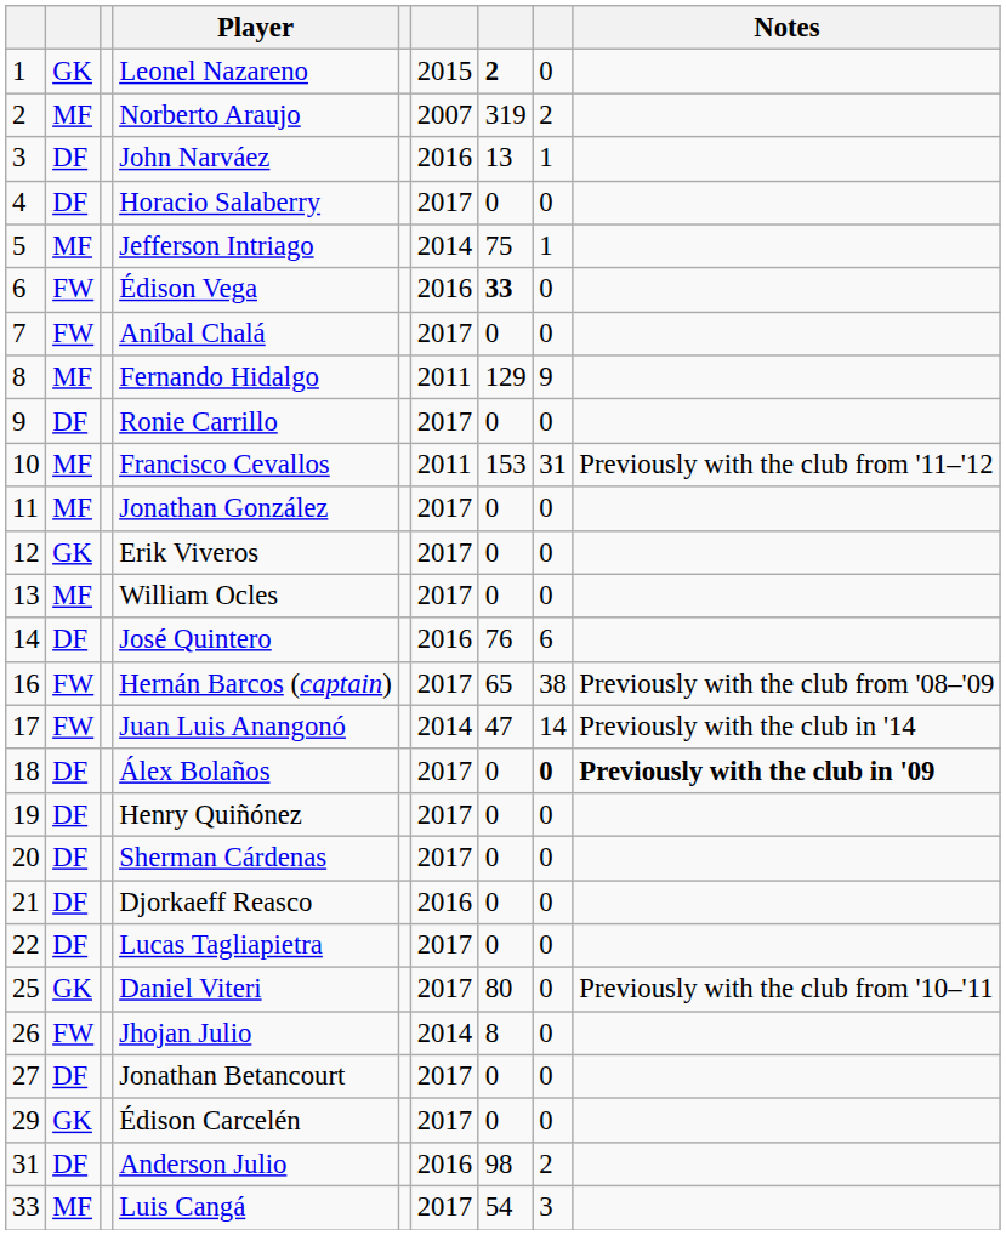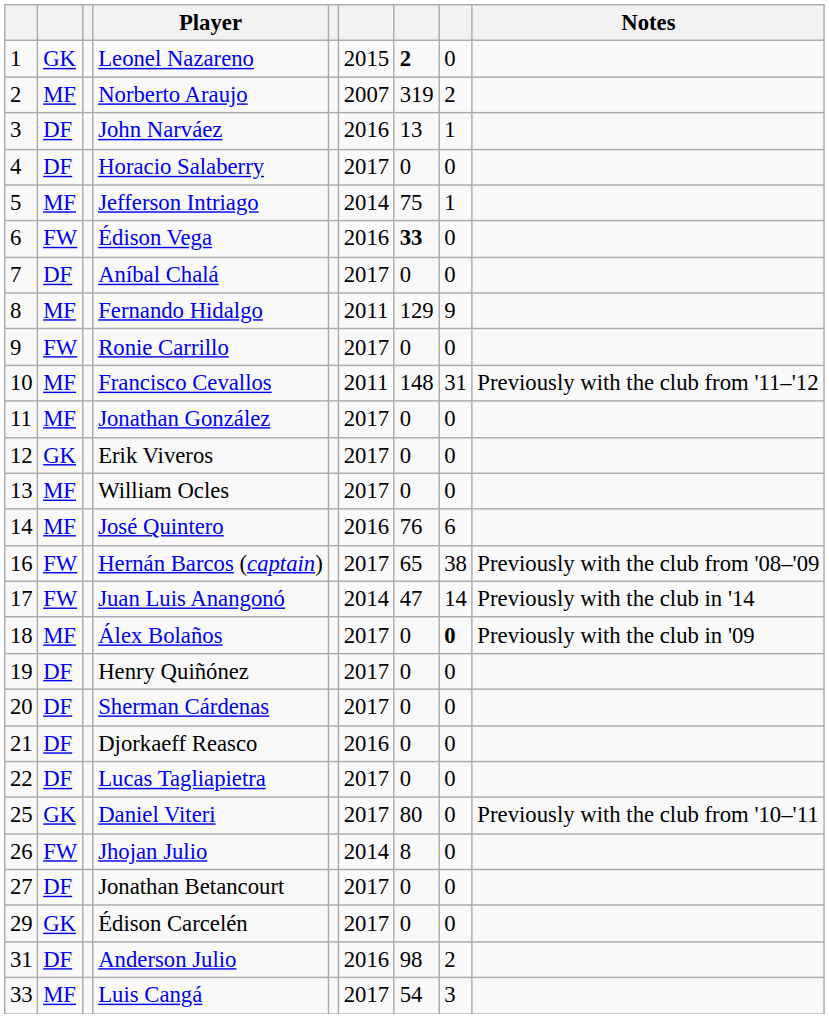Aníbal Chalá | column 2: FW -> DF
Ronie Carrillo | column 2: DF -> FW
Francisco Cevallos | column 7: 153 -> 148
José Quintero | column 2: DF -> MF
Álex Bolaños | column 2: DF -> MF
Álex Bolaños | Notes: bold -> normal
